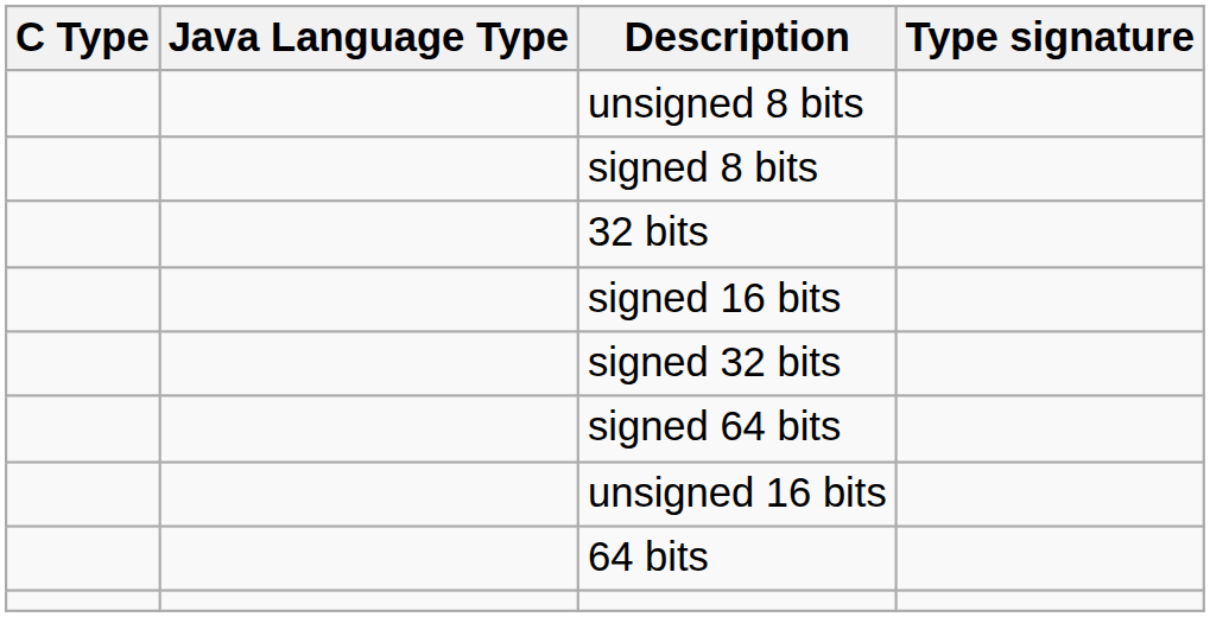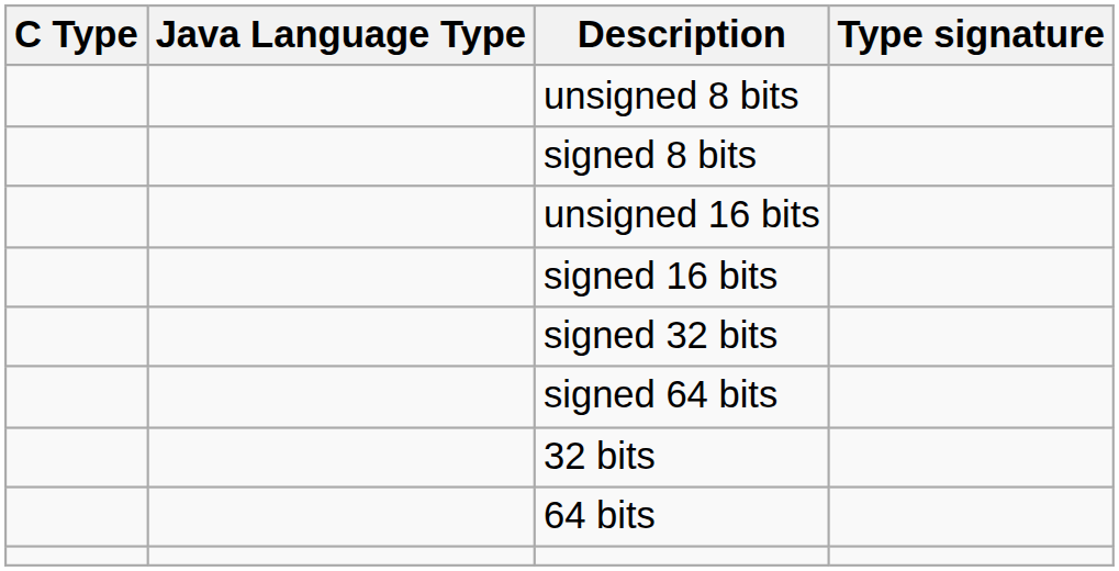rows swapped: unsigned 16 bits <-> 32 bits
